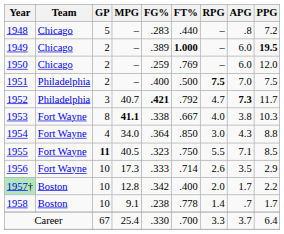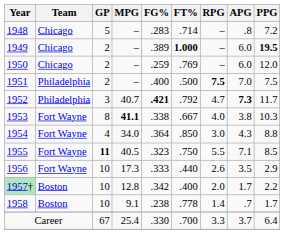1948 | FT%: .440 -> .714
1956 | FT%: .714 -> .440
